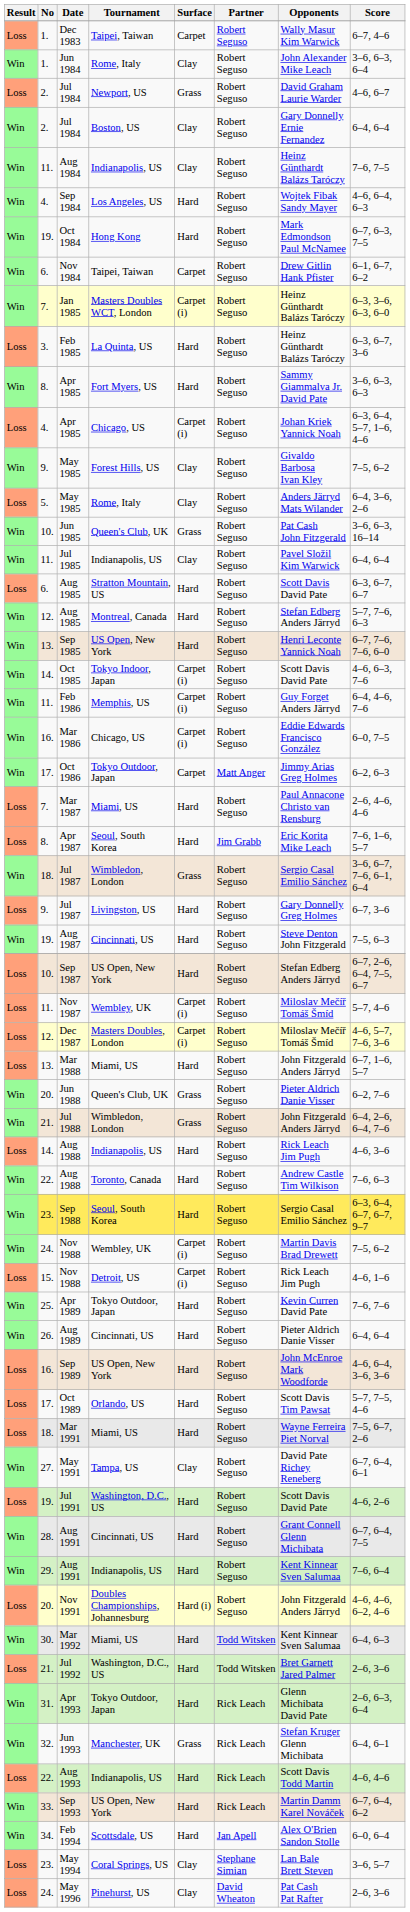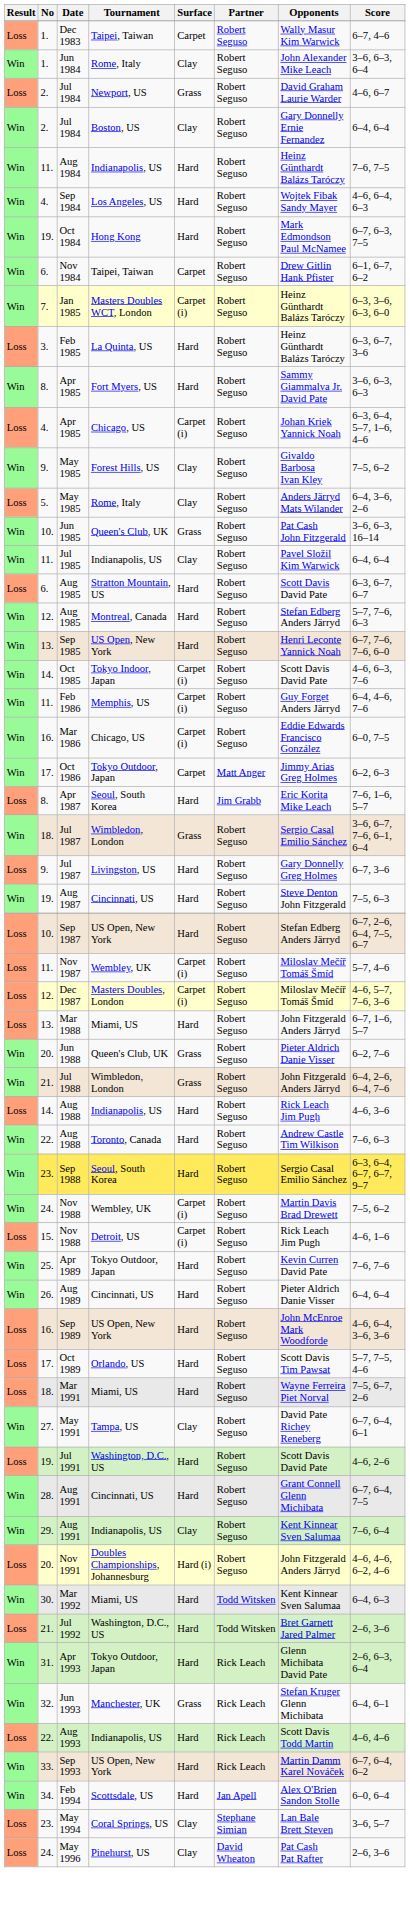Aug 1984 | Surface: Clay -> Hard
- row: Loss | 7. | Mar 1987 | Miami, US | Hard | Robert Seguso | Paul Annacone Christo van Rensburg | 2–6, 4–6, 4–6
Aug 1991 / Indianapolis, US | Surface: Hard -> Clay
